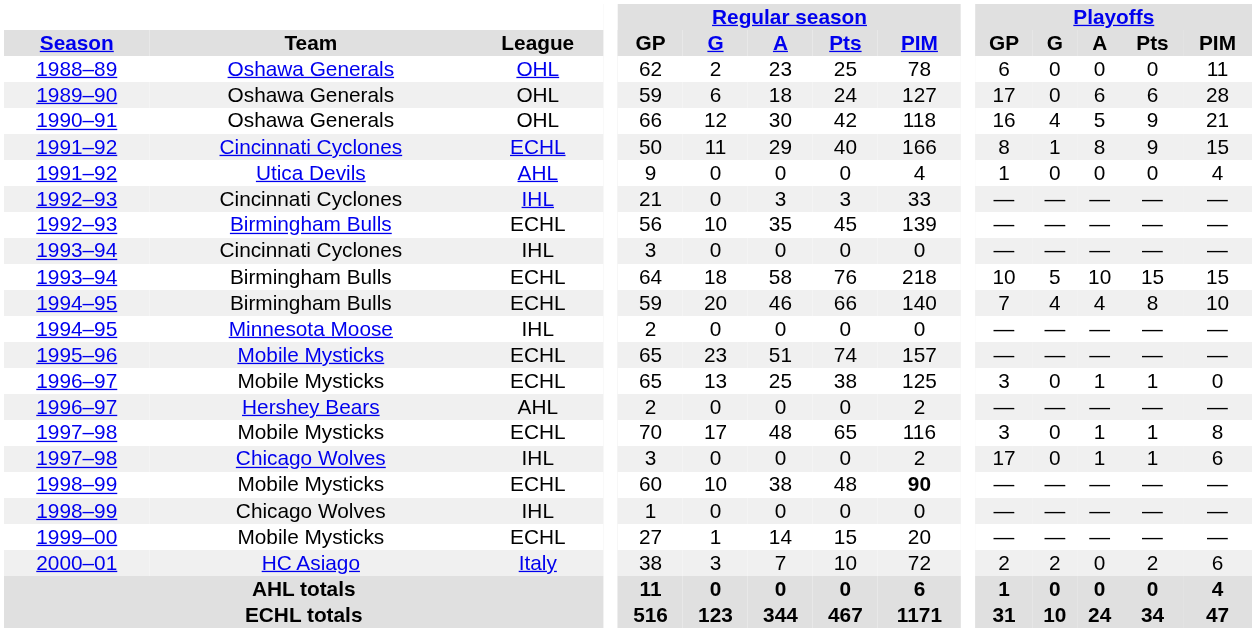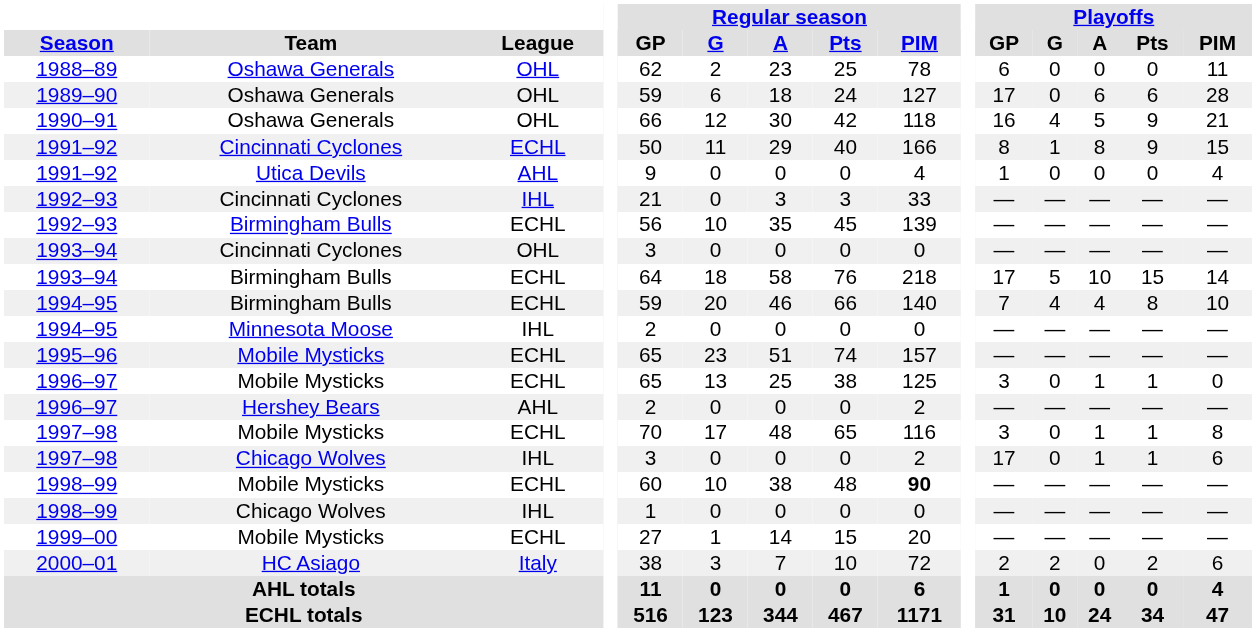1993–94 / Cincinnati Cyclones | League: IHL -> OHL
1993–94 / Birmingham Bulls | Playoffs / GP: 10 -> 17
1993–94 / Birmingham Bulls | Playoffs / PIM: 15 -> 14
